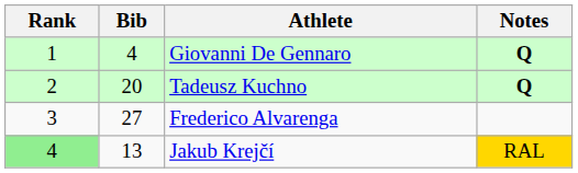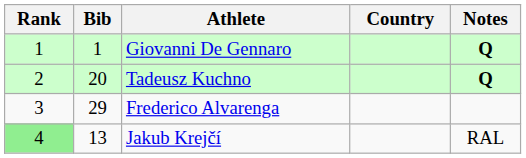+ column: Country
Giovanni De Gennaro | Bib: 4 -> 1
Frederico Alvarenga | Bib: 27 -> 29
Jakub Krejčí | Notes: gold background -> no background
